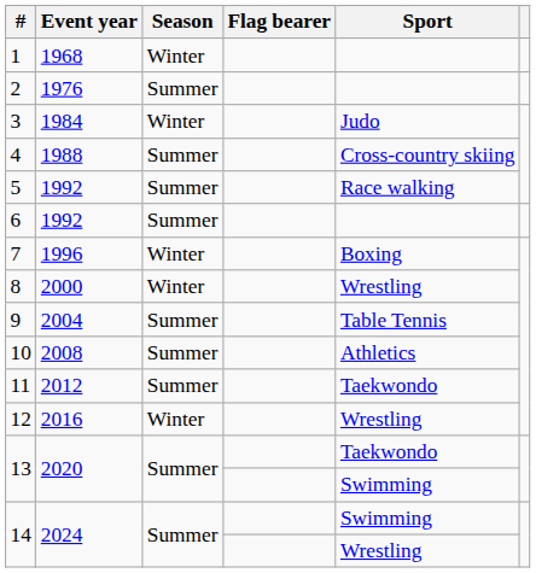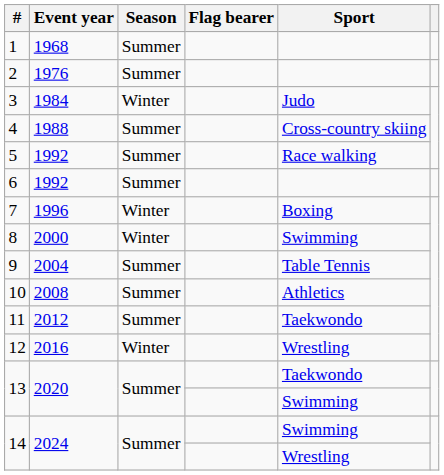1 | Season: Winter -> Summer
8 | Sport: Wrestling -> Swimming
